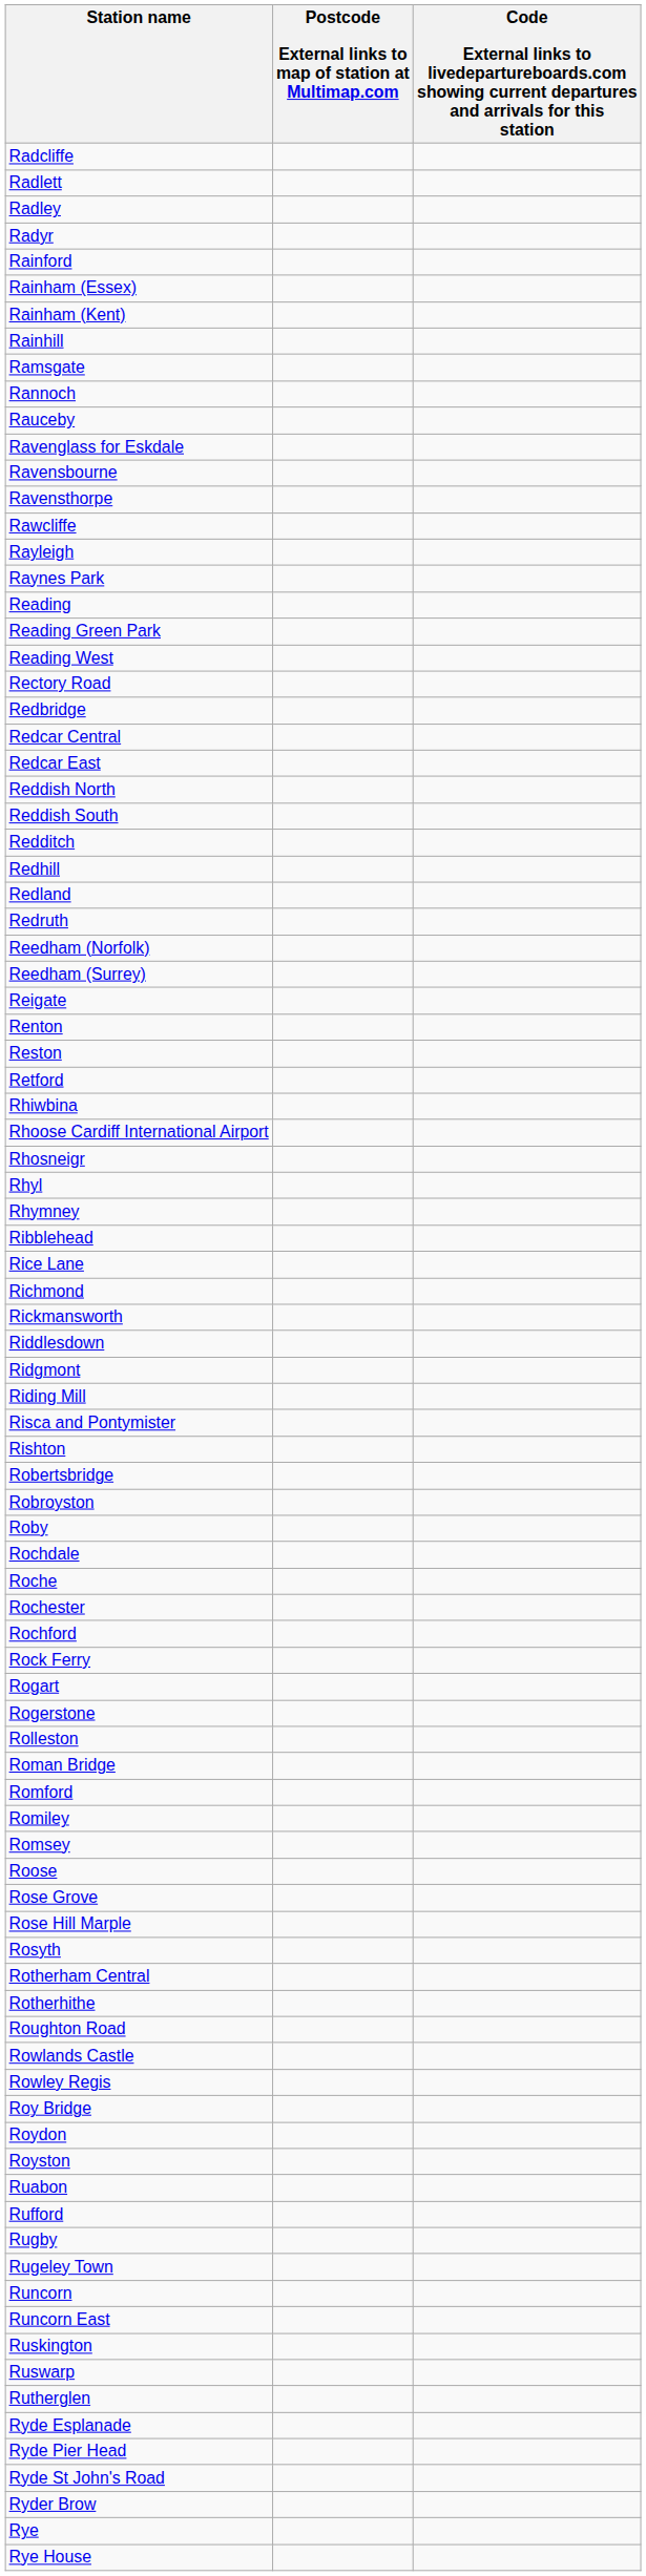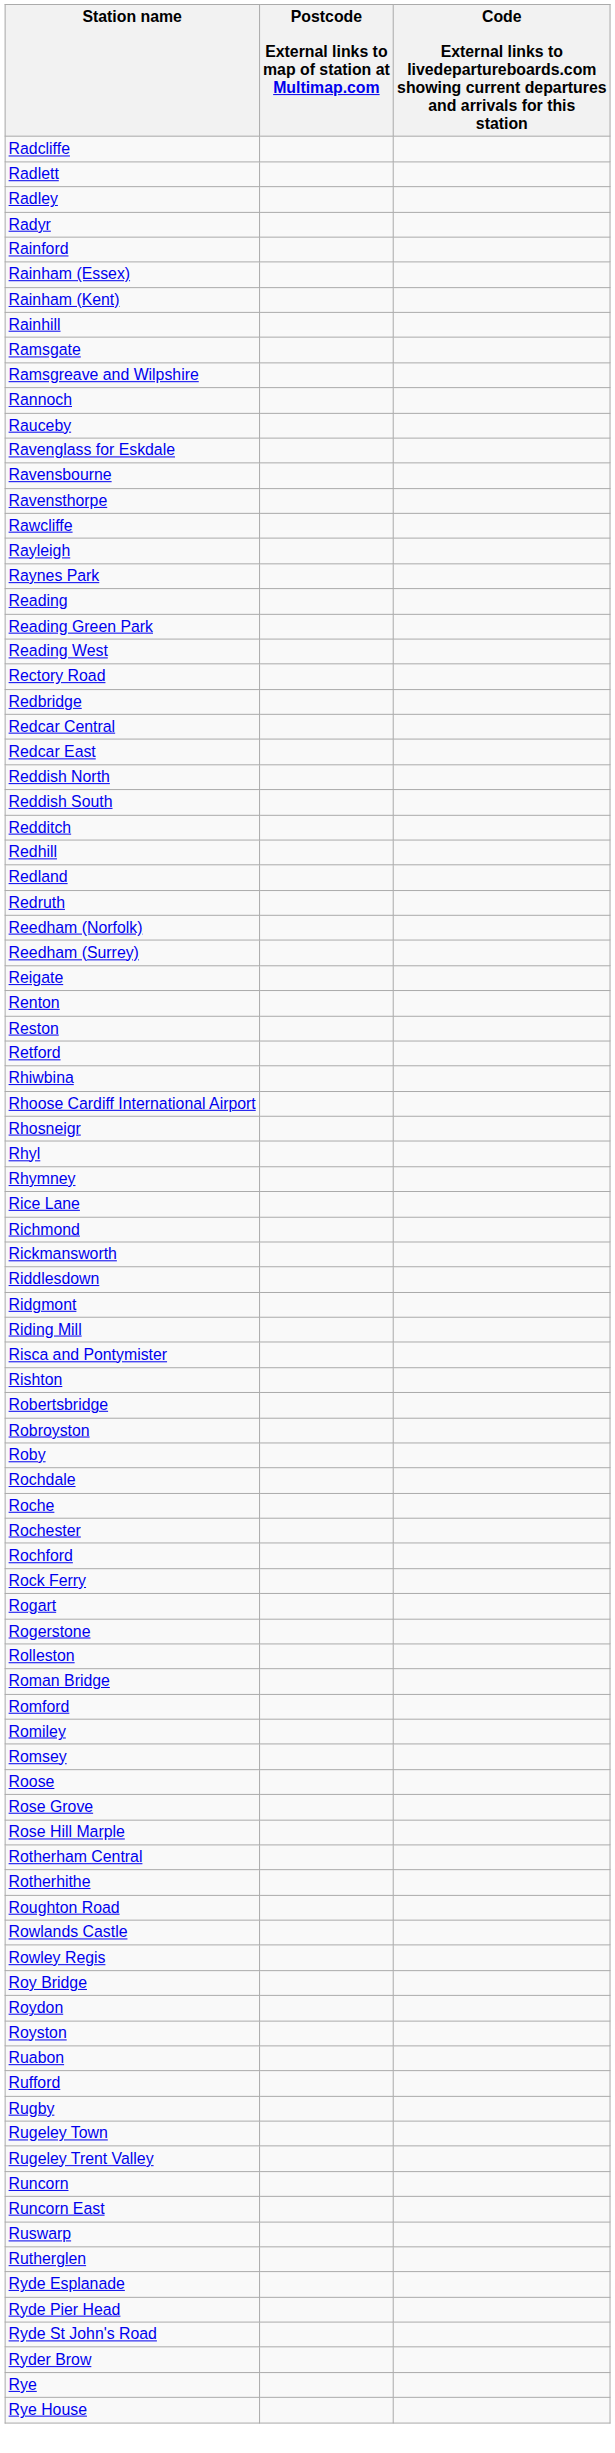+ row: Ramsgreave and Wilpshire
- row: Ribblehead
- row: Rosyth
+ row: Rugeley Trent Valley
- row: Ruskington
